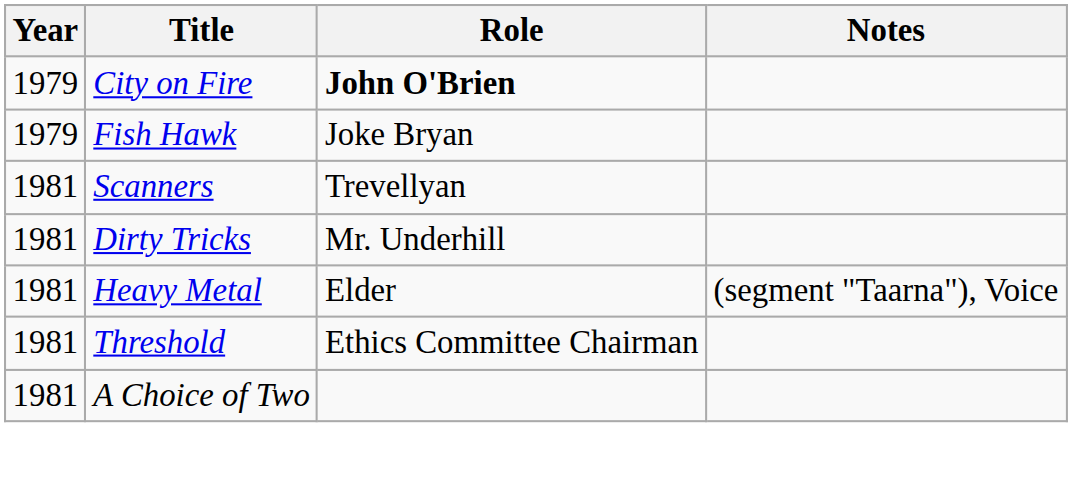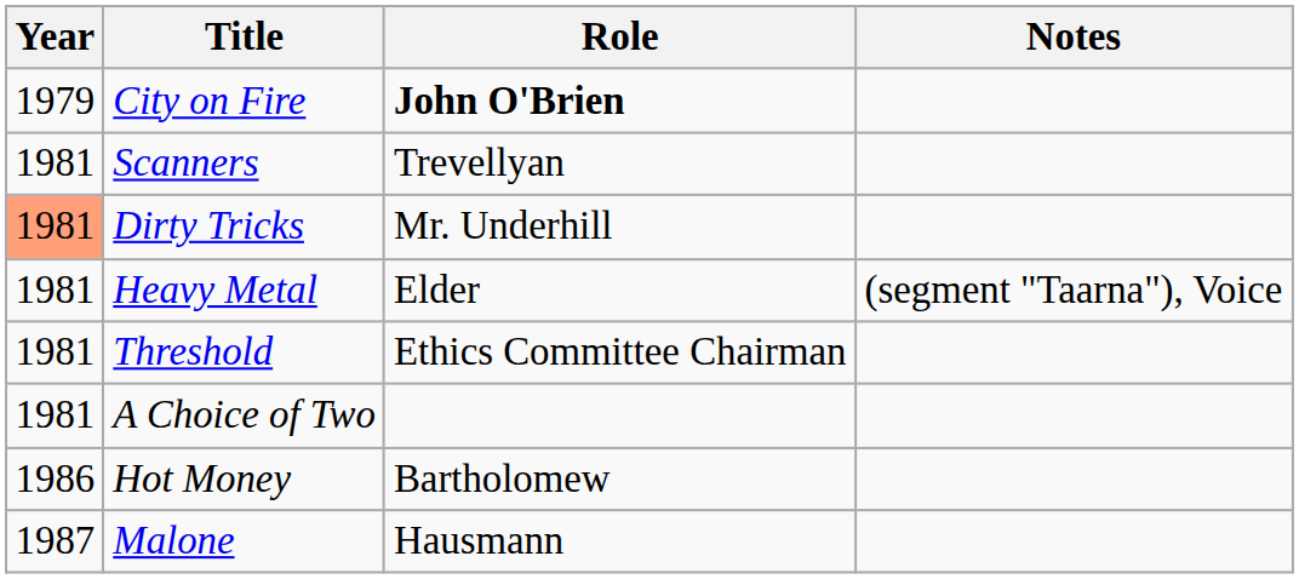- row: 1979 | Fish Hawk | Joke Bryan
Dirty Tricks | Year: no background -> lightsalmon background
+ row: 1986 | Hot Money | Bartholomew
+ row: 1987 | Malone | Hausmann
